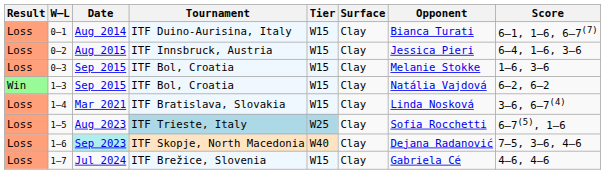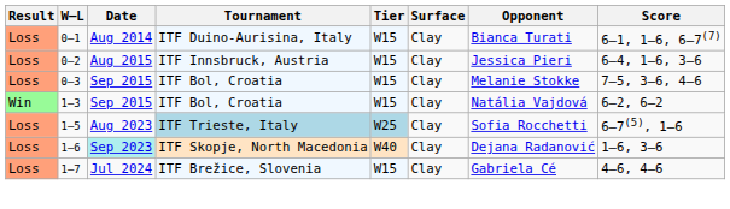0–3 | Score: 1–6, 3–6 -> 7–5, 3–6, 4–6
- row: Loss | 1–4 | Mar 2021 | ITF Bratislava, Slovakia | W15 | Clay | Linda Nosková | 3–6, 6–7(4)
1–6 | Score: 7–5, 3–6, 4–6 -> 1–6, 3–6
